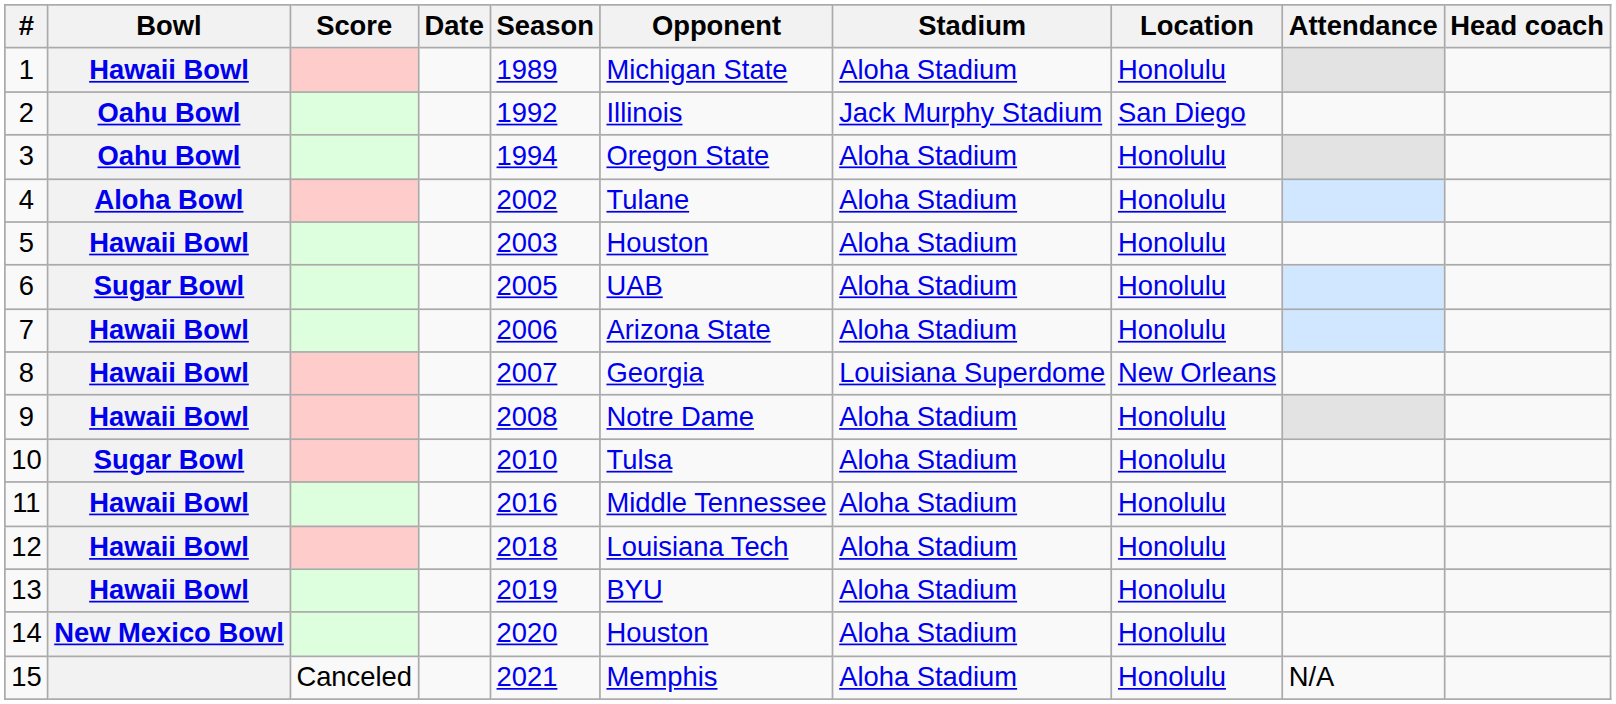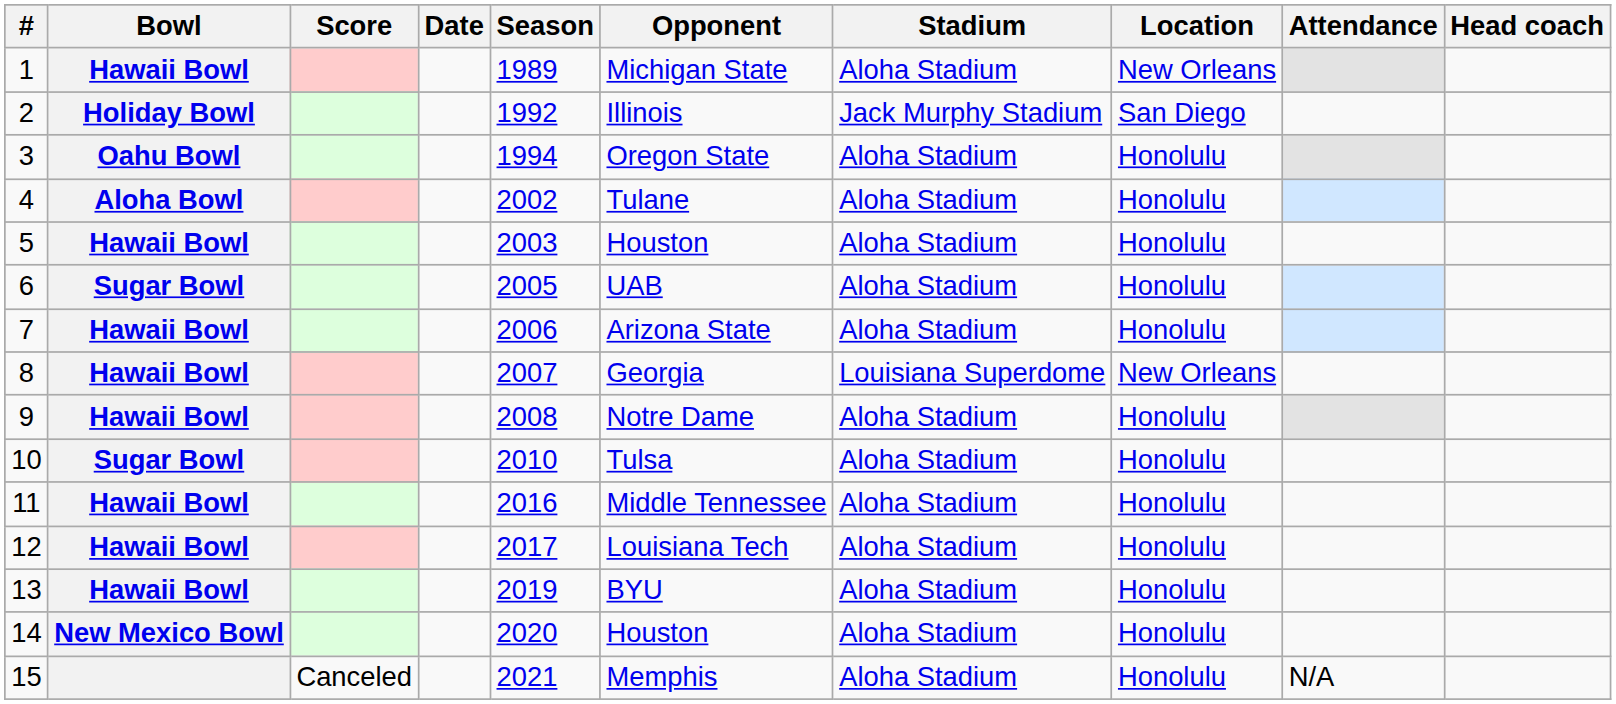1 | Location: Honolulu -> New Orleans
2 | Bowl: Oahu Bowl -> Holiday Bowl
12 | Season: 2018 -> 2017
